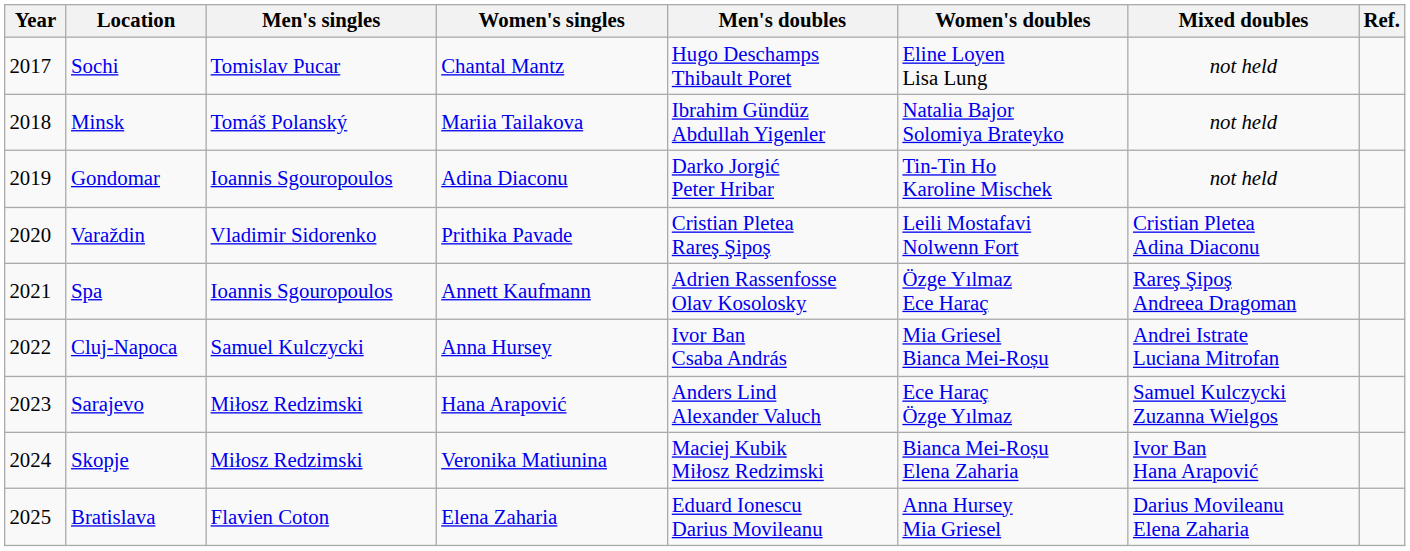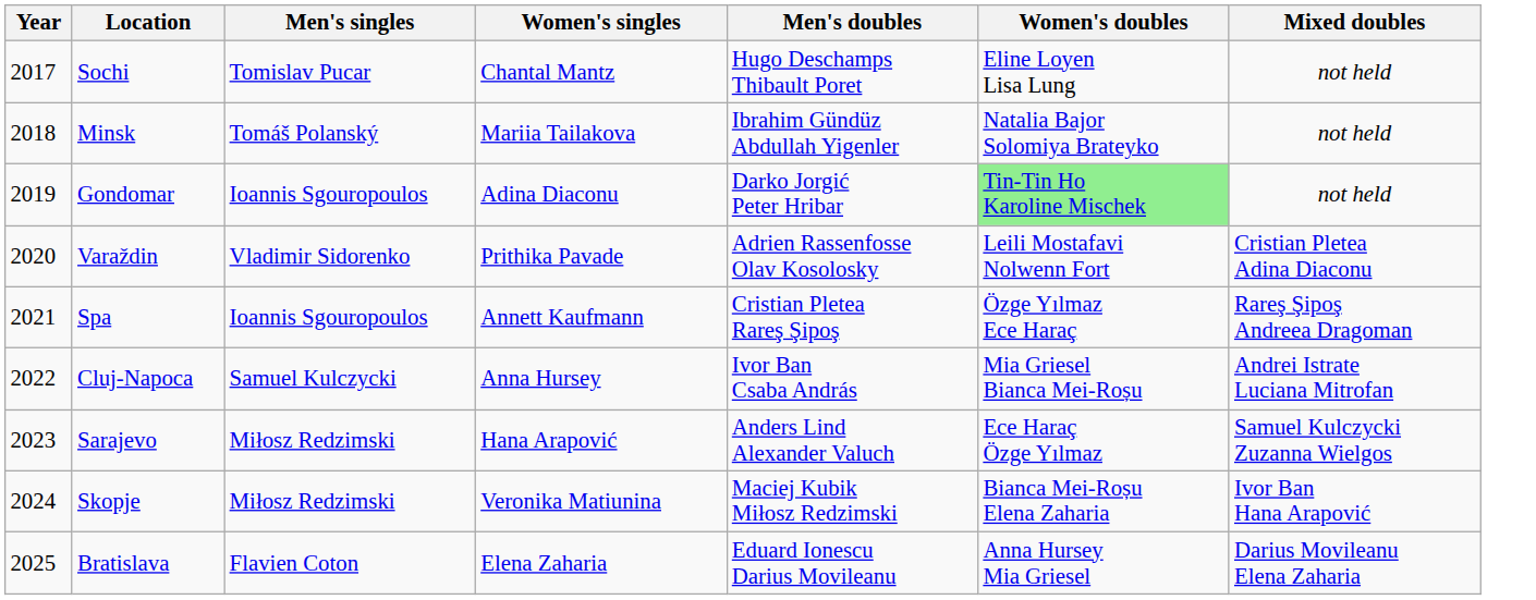- column: Ref.
Gondomar | Women's doubles: no background -> lightgreen background
Varaždin | Men's doubles: Cristian Pletea Rareş Şipoş -> Adrien Rassenfosse Olav Kosolosky
Spa | Men's doubles: Adrien Rassenfosse Olav Kosolosky -> Cristian Pletea Rareş Şipoş
